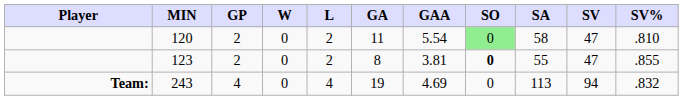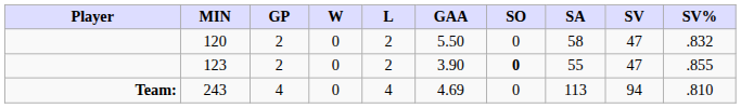- column: GA | 11 | 8 | 19
120 | GAA: 5.54 -> 5.50
120 | SO: lightgreen background -> no background
120 | SV%: .810 -> .832
123 | GAA: 3.81 -> 3.90
243 | SV%: .832 -> .810
